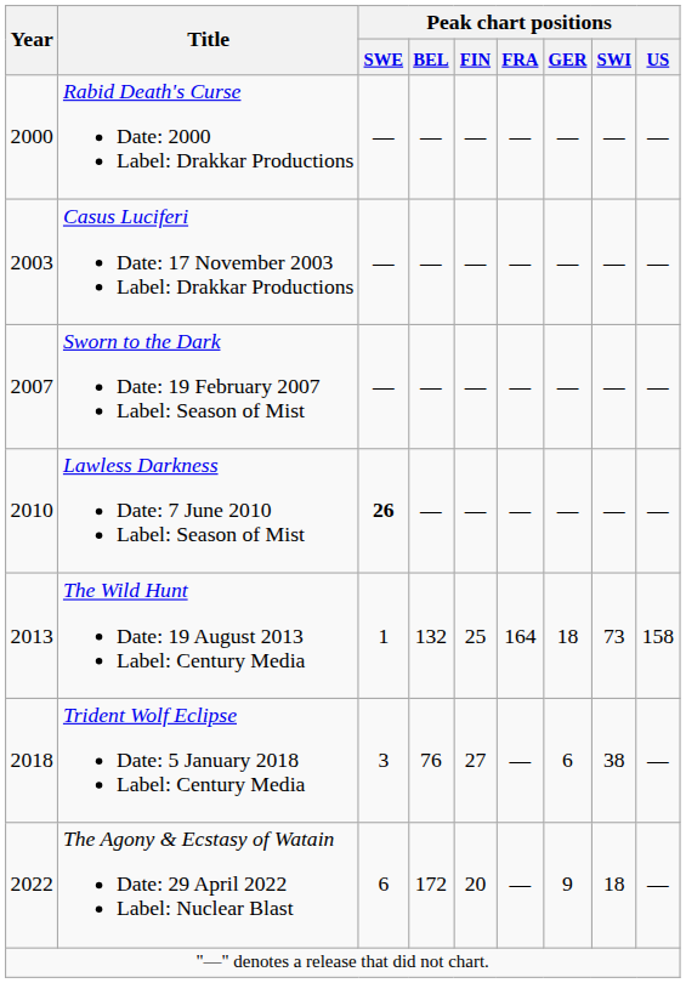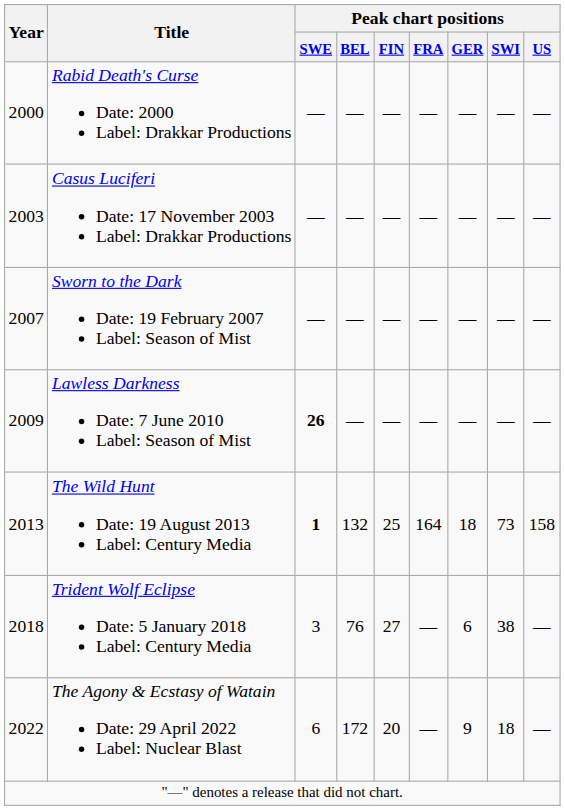Lawless Darkness Date: 7 June 2010 Label: Season of Mist | Year: 2010 -> 2009
The Wild Hunt Date: 19 August 2013 Label: Century Media | Peak chart positions / SWE: normal -> bold
